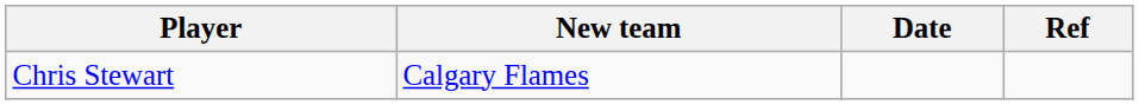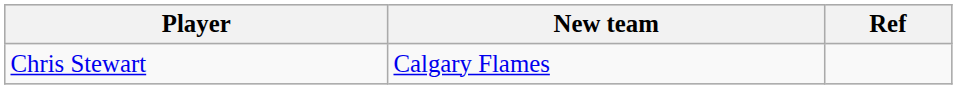- column: Date
